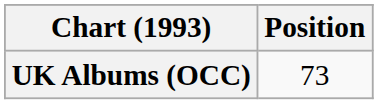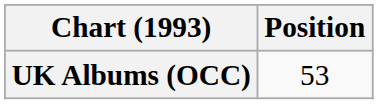UK Albums (OCC) | Position: 73 -> 53
